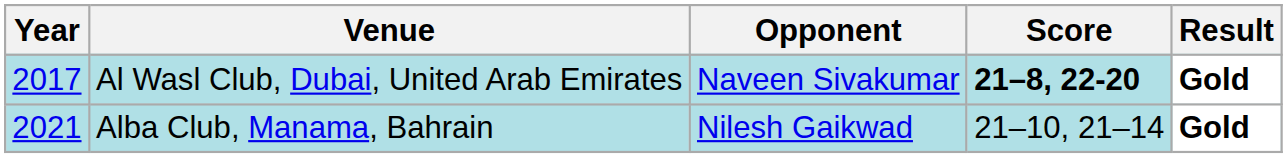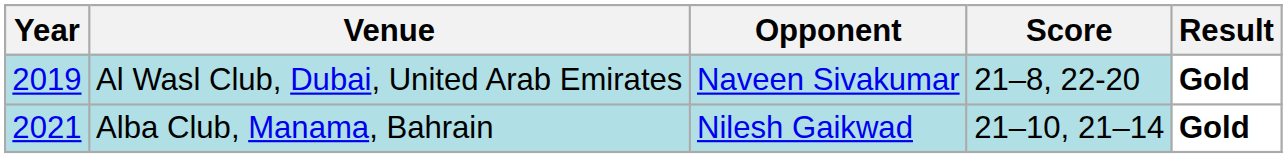Al Wasl Club, Dubai, United Arab Emirates | Year: 2017 -> 2019
Al Wasl Club, Dubai, United Arab Emirates | Score: bold -> normal
